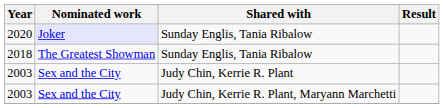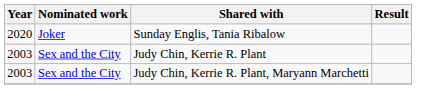2020 | Nominated work: lavender background -> no background
- row: 2018 | The Greatest Showman | Sunday Englis, Tania Ribalow
